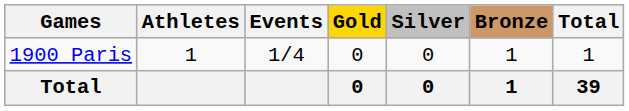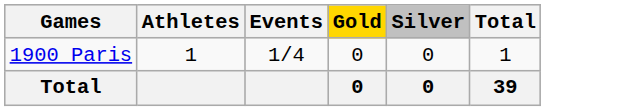- column: Bronze | 1 | 1
